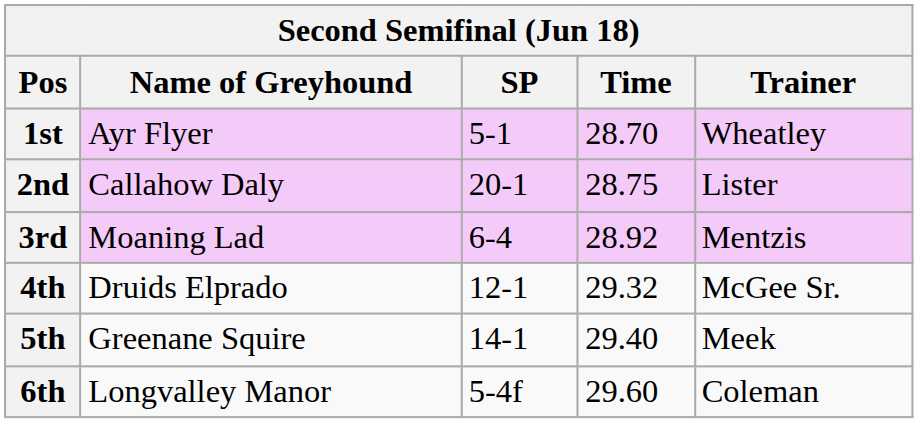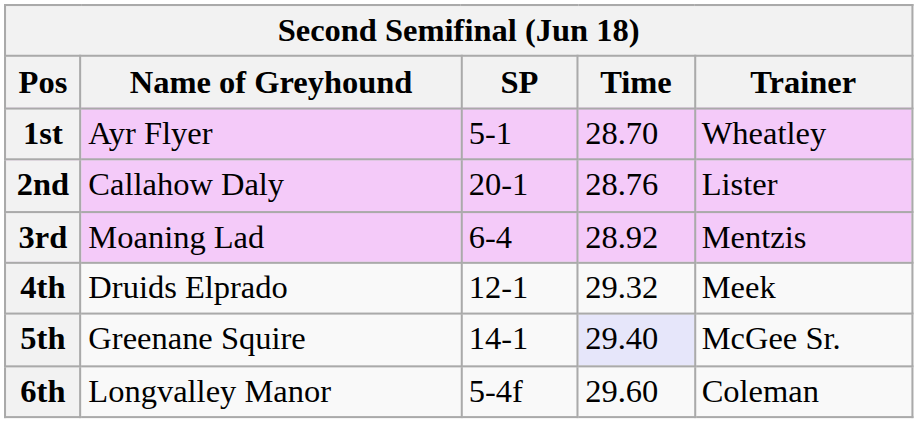2nd | Time: 28.75 -> 28.76
4th | Trainer: McGee Sr. -> Meek
5th | Time: no background -> lavender background
5th | Trainer: Meek -> McGee Sr.
